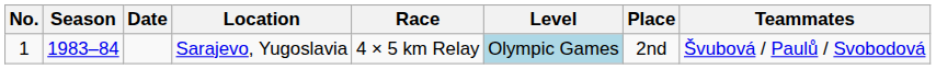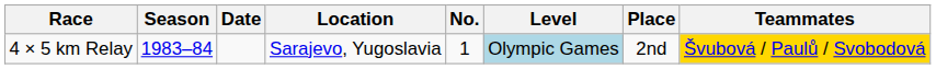columns swapped: No. <-> Race
Sarajevo, Yugoslavia | Teammates: no background -> gold background
